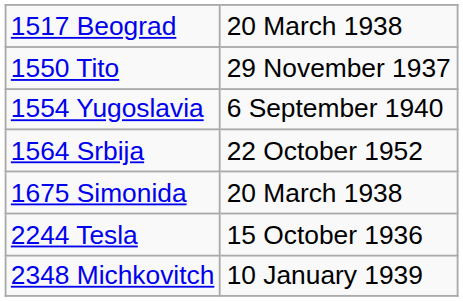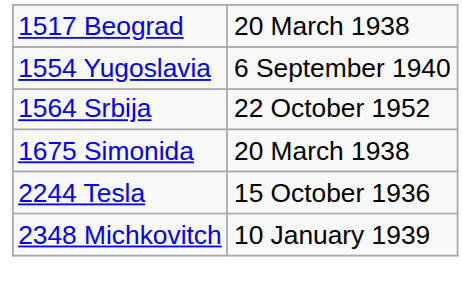- row: 1550 Tito | 29 November 1937
